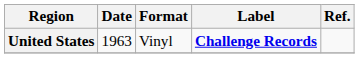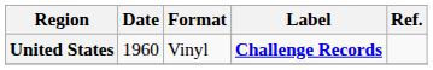United States | Date: 1963 -> 1960
